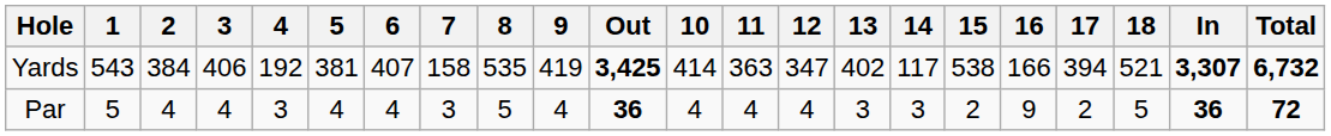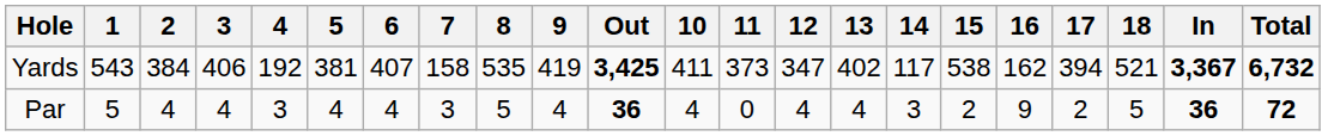Yards | 10: 414 -> 411
Yards | 11: 363 -> 373
Yards | 16: 166 -> 162
Yards | In: 3,307 -> 3,367
Par | 11: 4 -> 0
Par | 13: 3 -> 4
